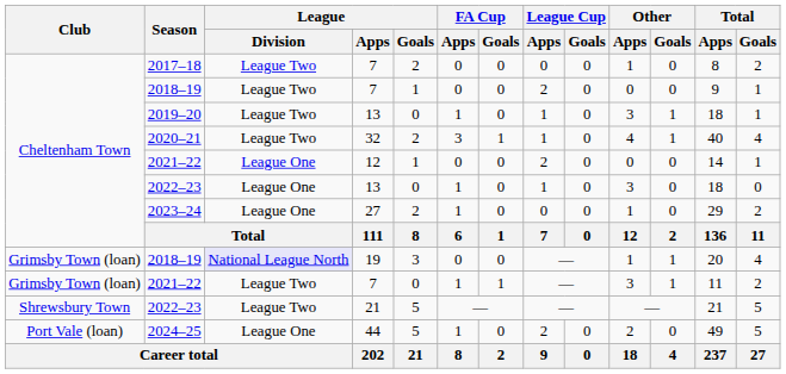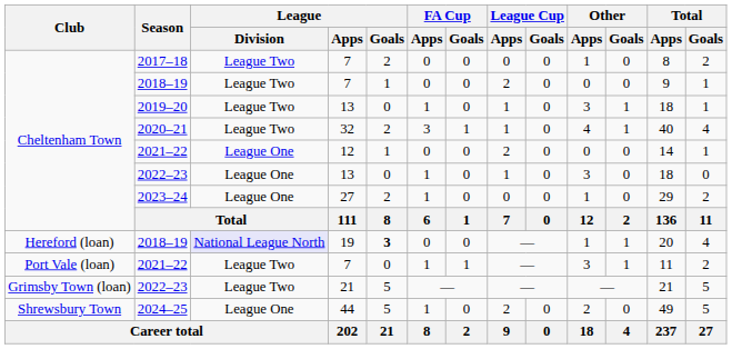2018–19 / 19 | Club: Grimsby Town (loan) -> Hereford (loan)
2018–19 / 19 | League / Goals: normal -> bold
2021–22 / 7 | Club: Grimsby Town (loan) -> Port Vale (loan)
2022–23 / 21 | Club: Shrewsbury Town -> Grimsby Town (loan)
2024–25 | Club: Port Vale (loan) -> Shrewsbury Town
